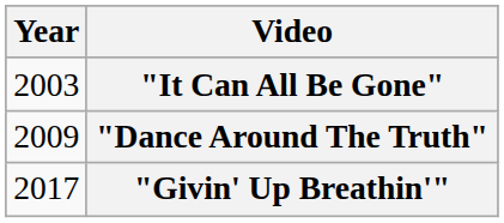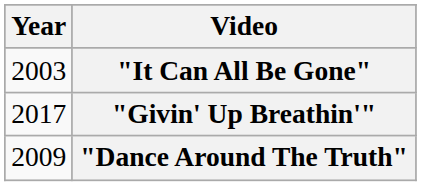rows swapped: "Dance Around The Truth" <-> "Givin' Up Breathin'"
